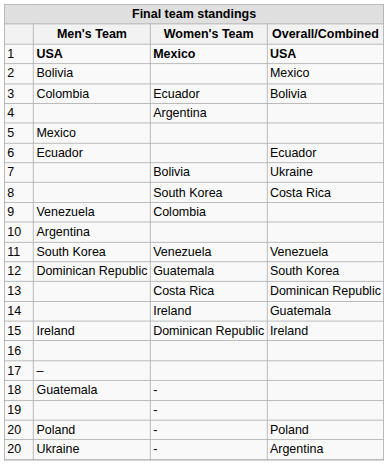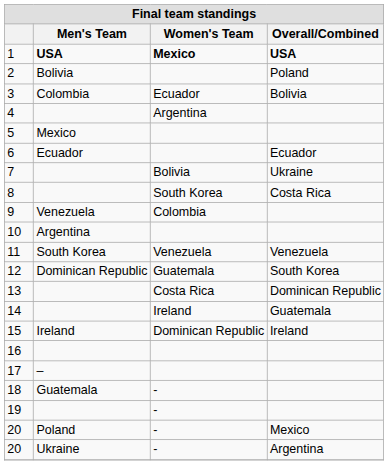2 | Overall/Combined: Mexico -> Poland
20 / Poland | Overall/Combined: Poland -> Mexico
